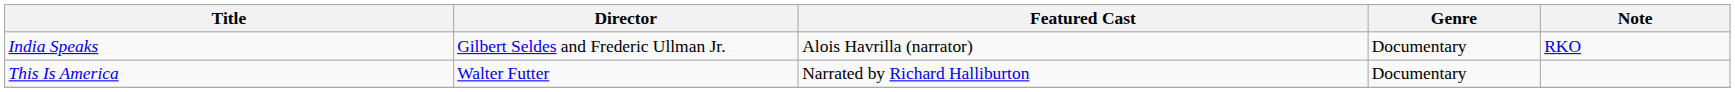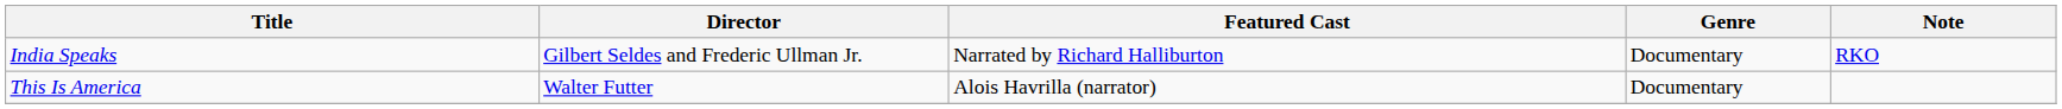India Speaks | Featured Cast: Alois Havrilla (narrator) -> Narrated by Richard Halliburton
This Is America | Featured Cast: Narrated by Richard Halliburton -> Alois Havrilla (narrator)
